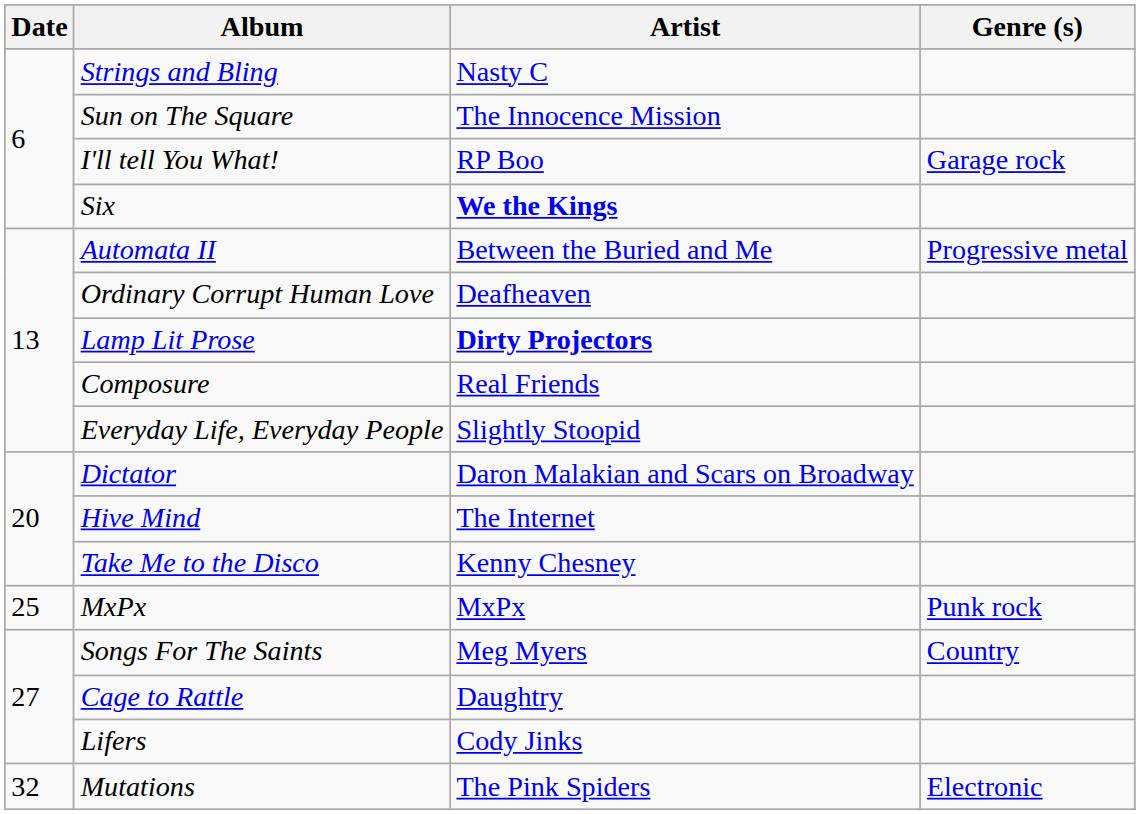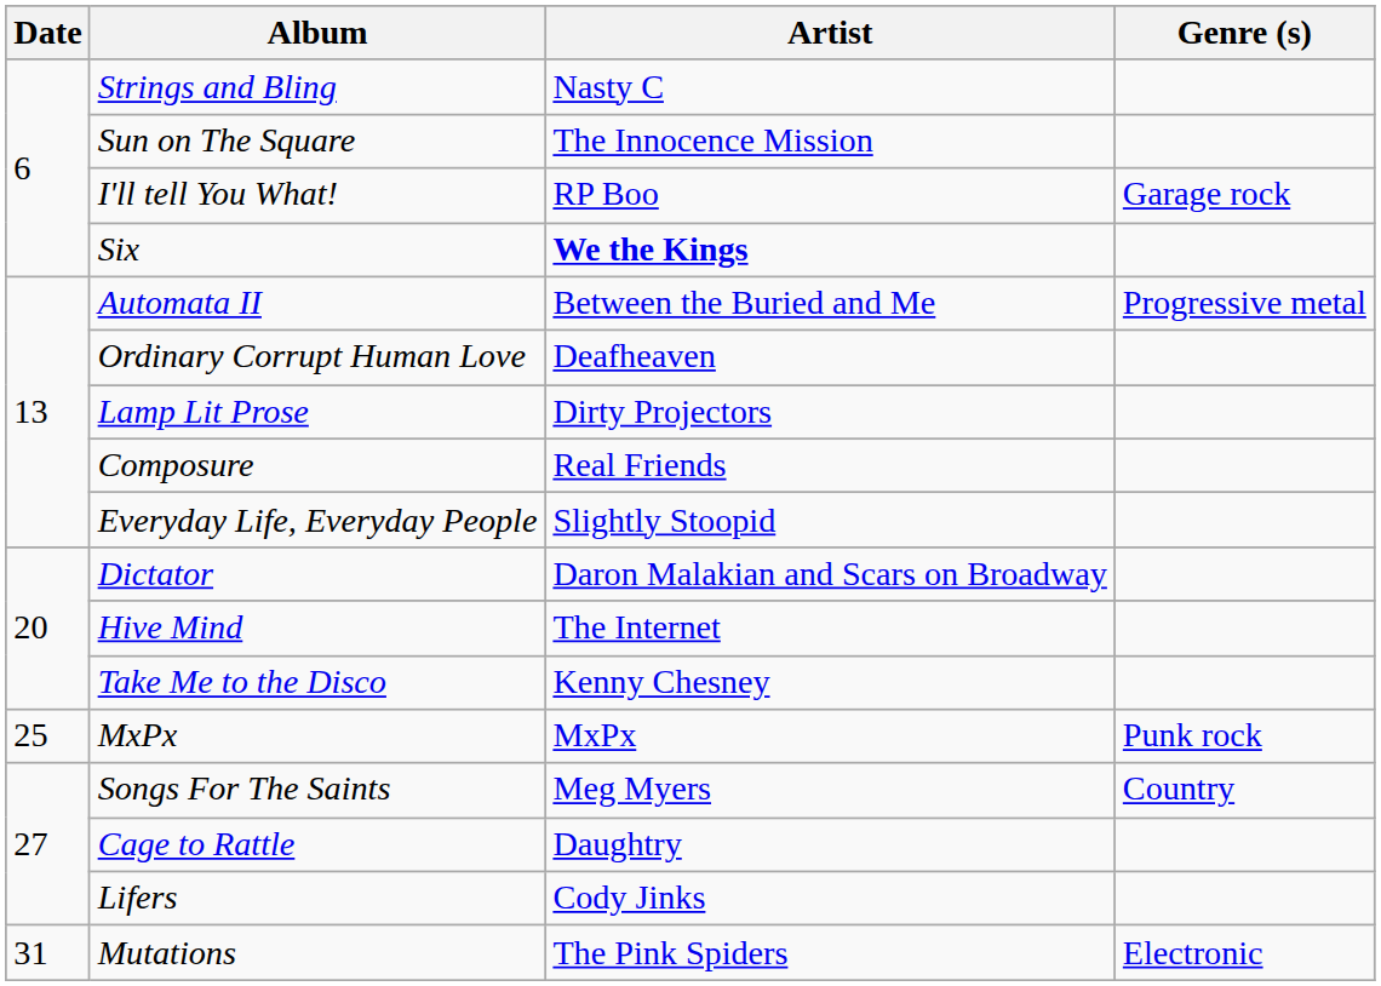Lamp Lit Prose | Artist: bold -> normal
Mutations | Date: 32 -> 31
